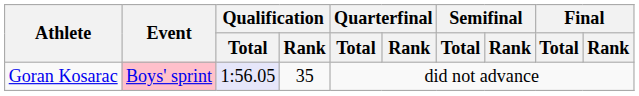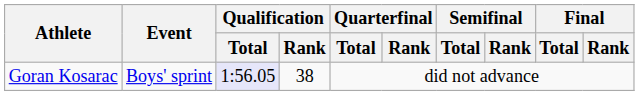Goran Kosarac | Event: pink background -> no background
Goran Kosarac | Qualification / Rank: 35 -> 38
